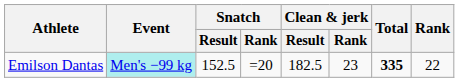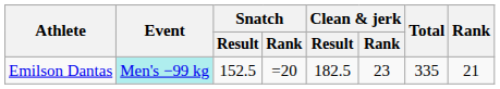Emilson Dantas | Total: bold -> normal
Emilson Dantas | Rank: 22 -> 21
